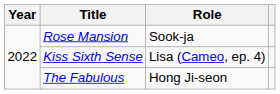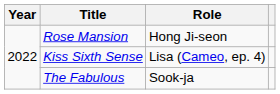Rose Mansion | Role: Sook-ja -> Hong Ji-seon
The Fabulous | Role: Hong Ji-seon -> Sook-ja
